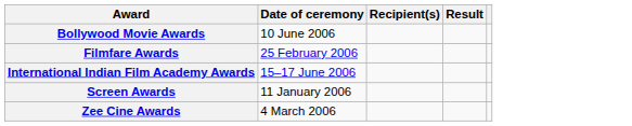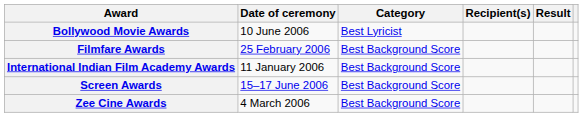+ column: Category | Best Lyricist | Best Background Score | Best Background Score | Best Background Score | Best Background Score
International Indian Film Academy Awards | Date of ceremony: 15–17 June 2006 -> 11 January 2006
Screen Awards | Date of ceremony: 11 January 2006 -> 15–17 June 2006
